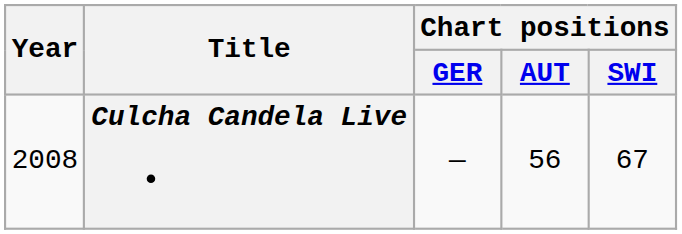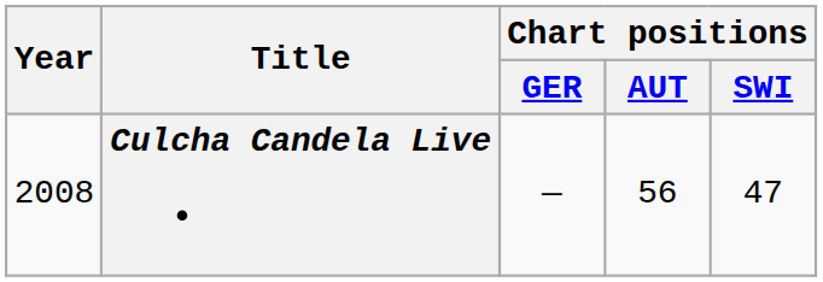Culcha Candela Live | Chart positions / SWI: 67 -> 47
